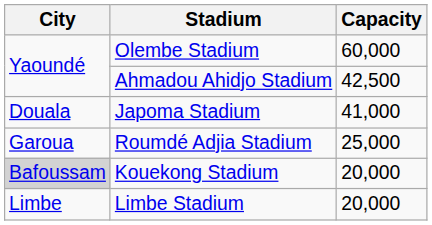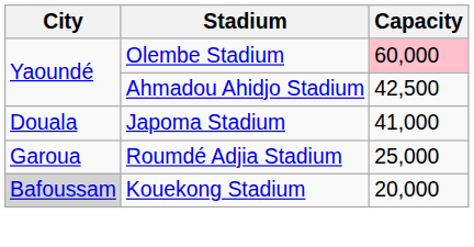Olembe Stadium | Capacity: no background -> pink background
- row: Limbe | Limbe Stadium | 20,000
